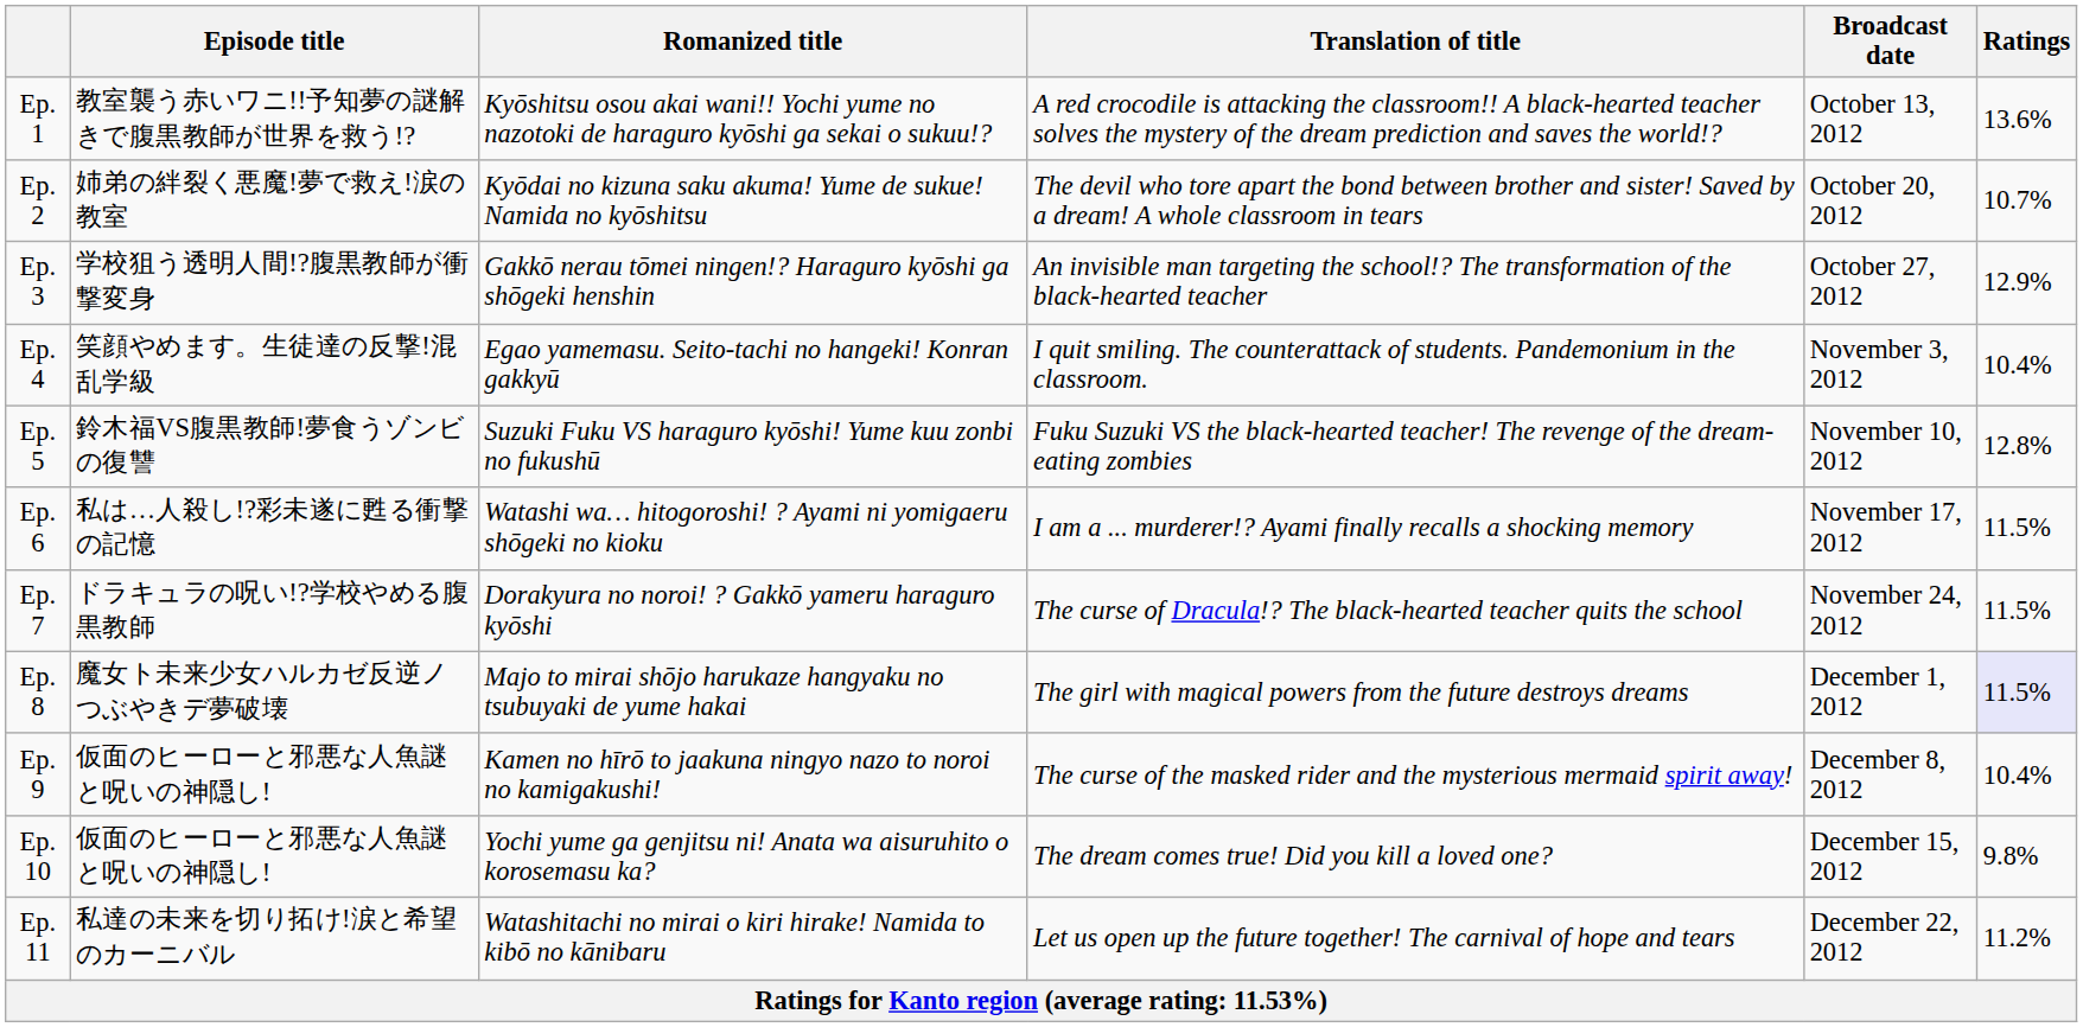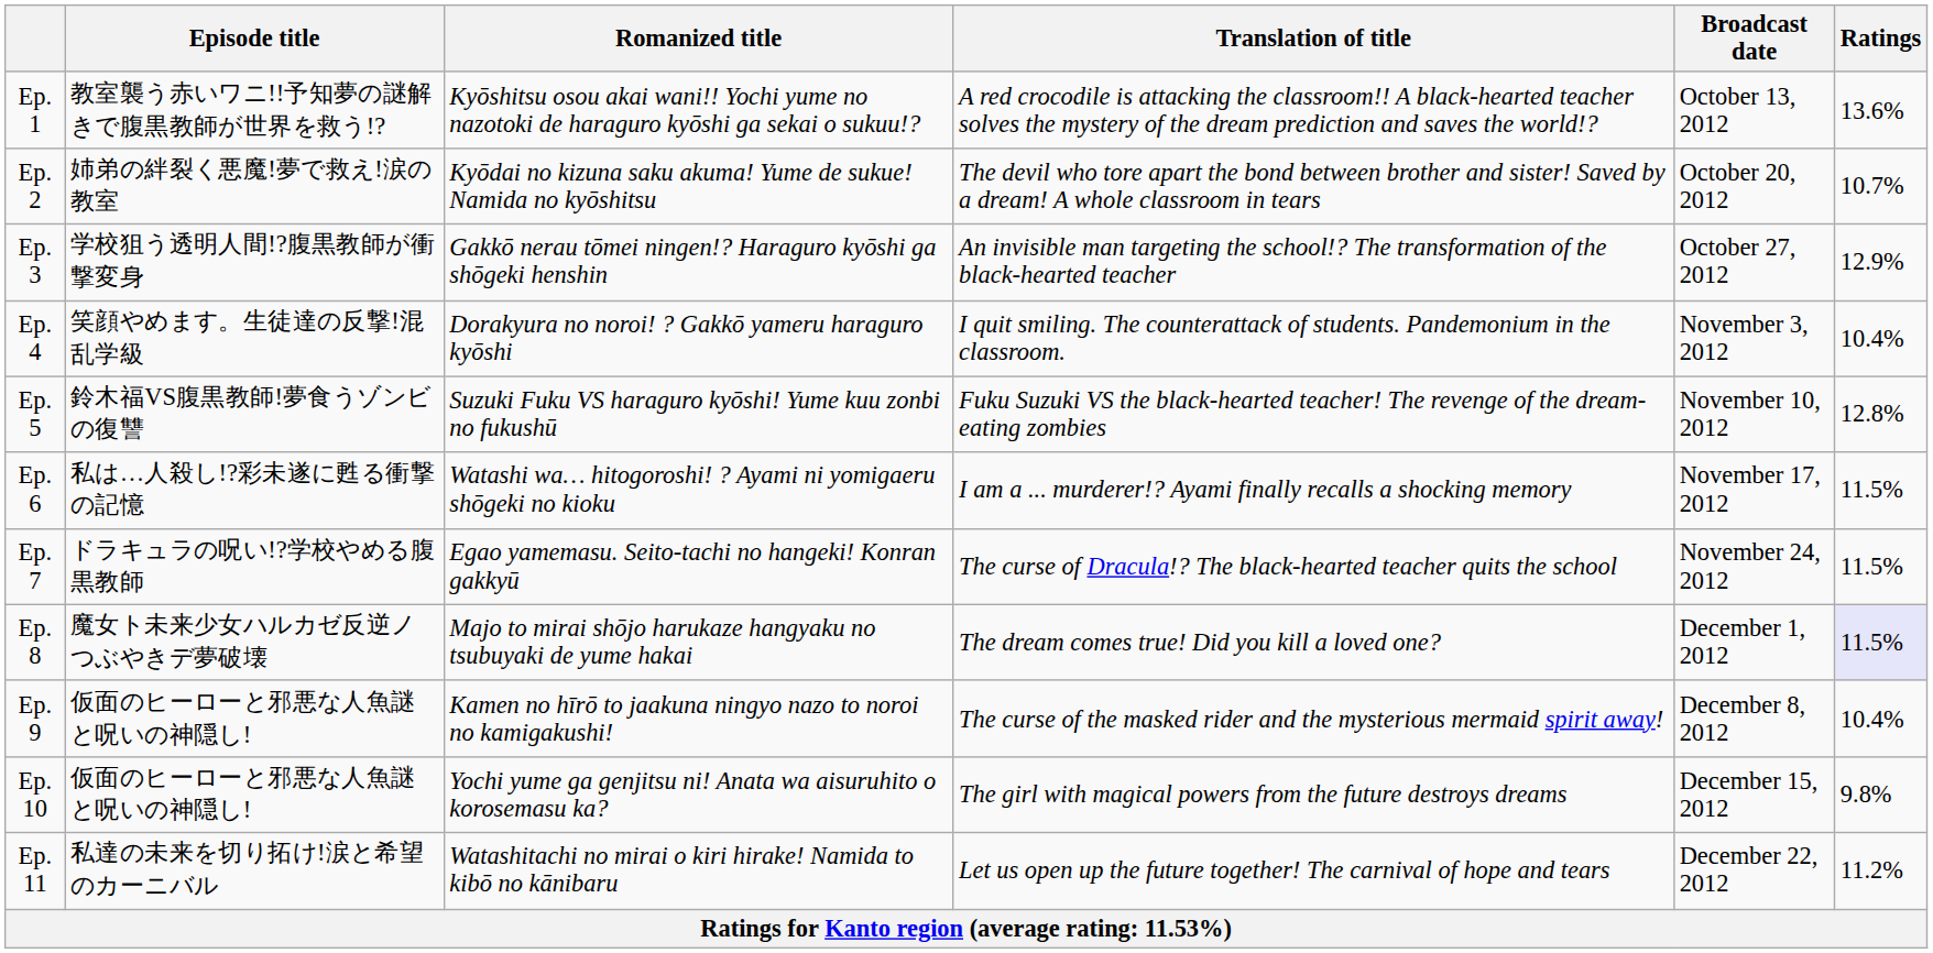Ep. 4 | Romanized title: Egao yamemasu. Seito-tachi no hangeki! Konran gakkyū -> Dorakyura no noroi! ? Gakkō yameru haraguro kyōshi
Ep. 7 | Romanized title: Dorakyura no noroi! ? Gakkō yameru haraguro kyōshi -> Egao yamemasu. Seito-tachi no hangeki! Konran gakkyū
Ep. 8 | Translation of title: The girl with magical powers from the future destroys dreams -> The dream comes true! Did you kill a loved one?
Ep. 10 | Translation of title: The dream comes true! Did you kill a loved one? -> The girl with magical powers from the future destroys dreams
